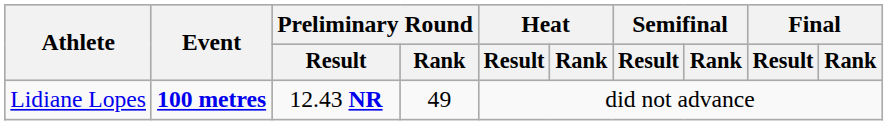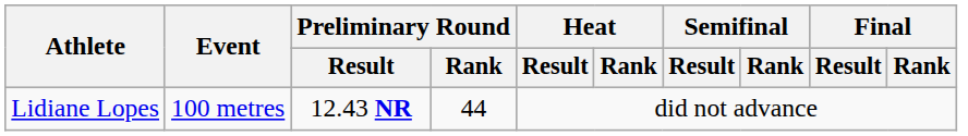Lidiane Lopes | Event: bold -> normal
Lidiane Lopes | Preliminary Round / Rank: 49 -> 44
